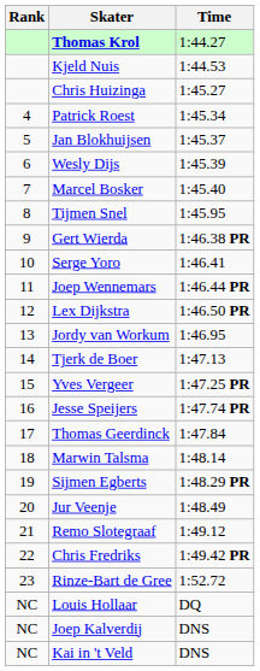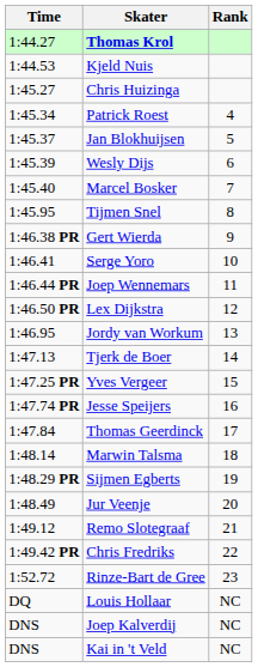columns swapped: Rank <-> Time
